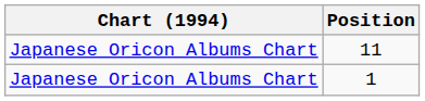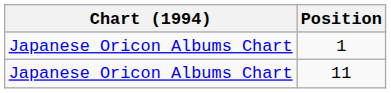rows swapped: 1 <-> 11
